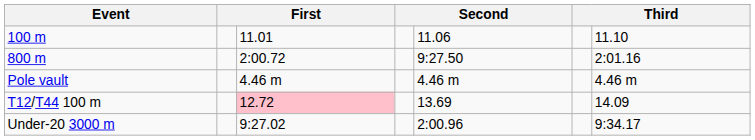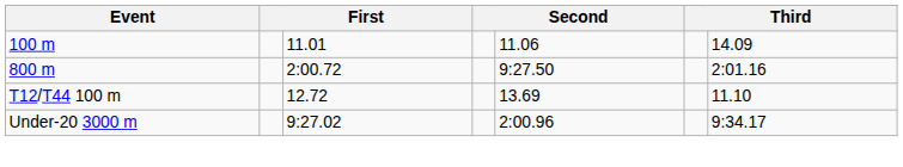100 m | column 7: 11.10 -> 14.09
- row: Pole vault | 4.46 m | 4.46 m | 4.46 m
T12/T44 100 m | column 3: pink background -> no background
T12/T44 100 m | column 7: 14.09 -> 11.10
